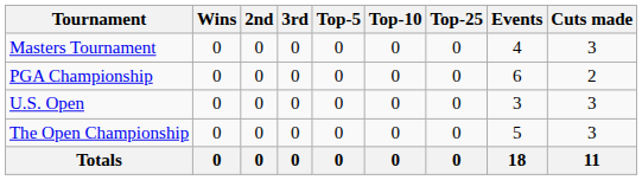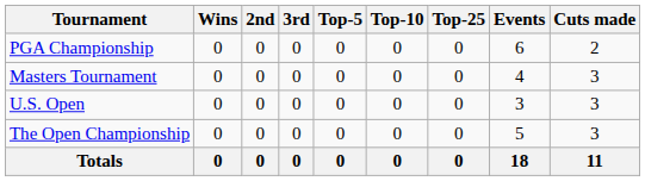rows swapped: Masters Tournament <-> PGA Championship
